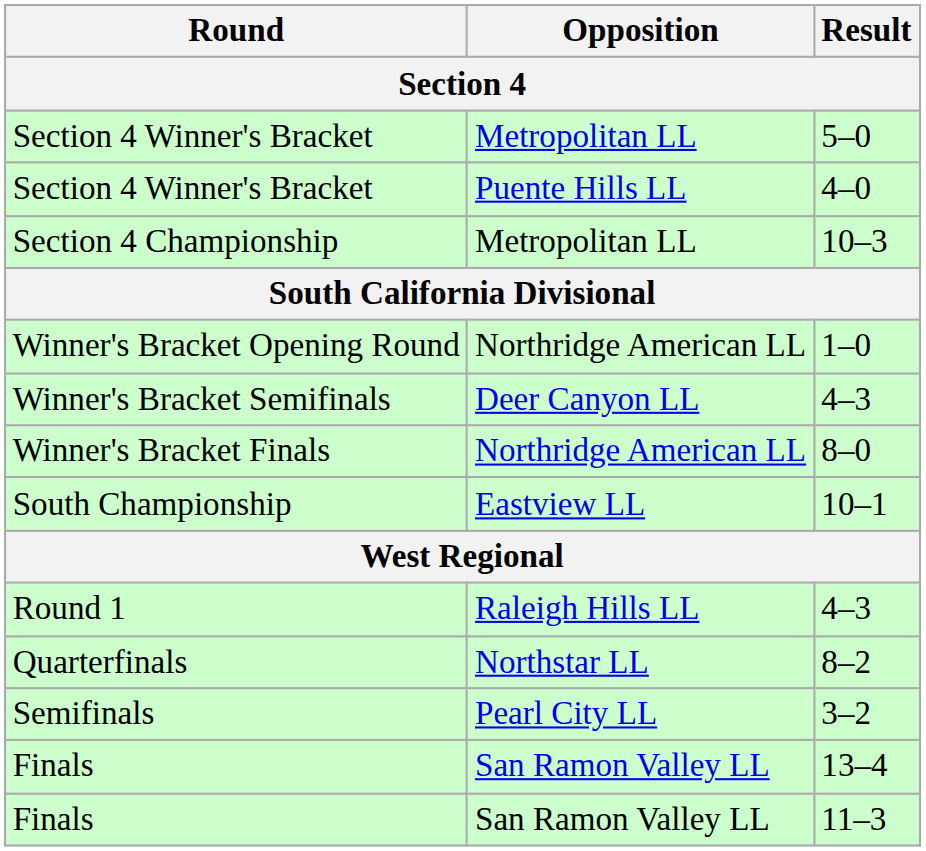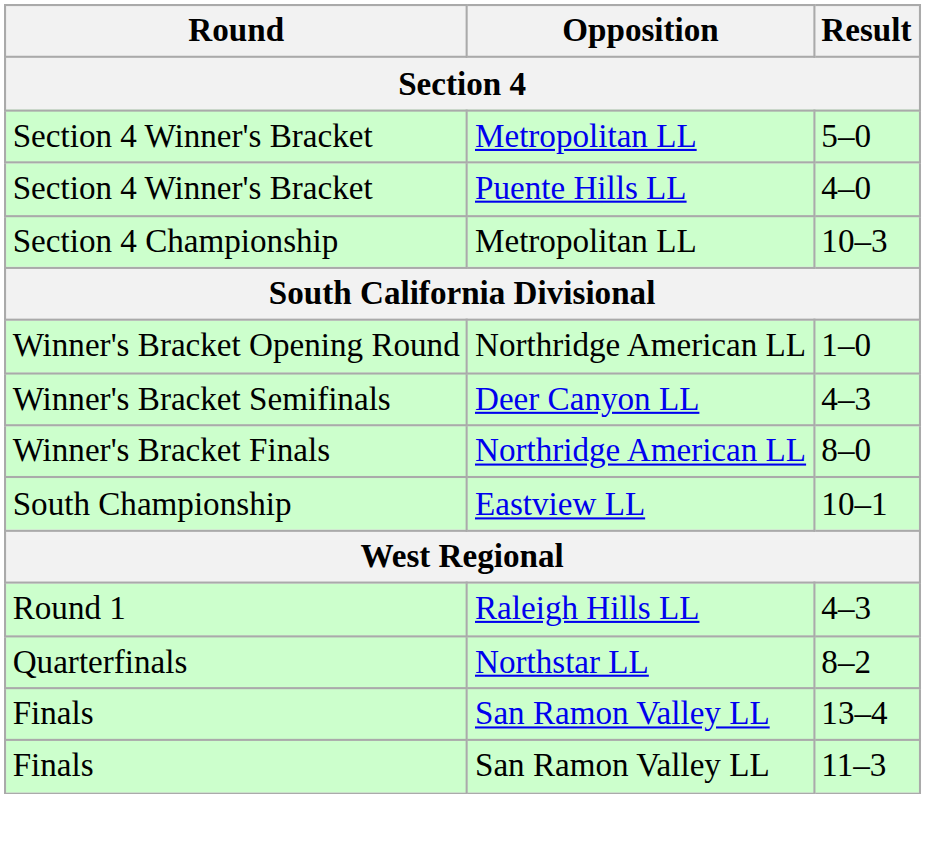- row: Semifinals | Pearl City LL | 3–2
